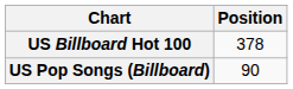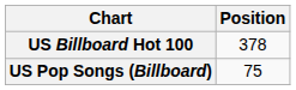US Pop Songs (Billboard) | Position: 90 -> 75
